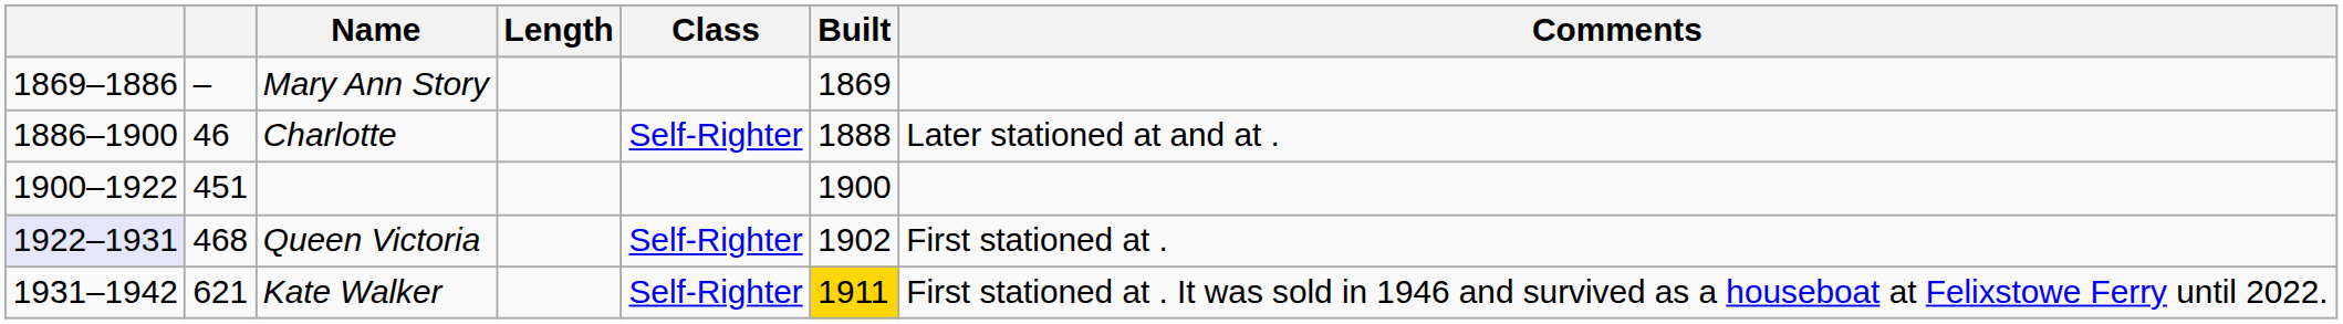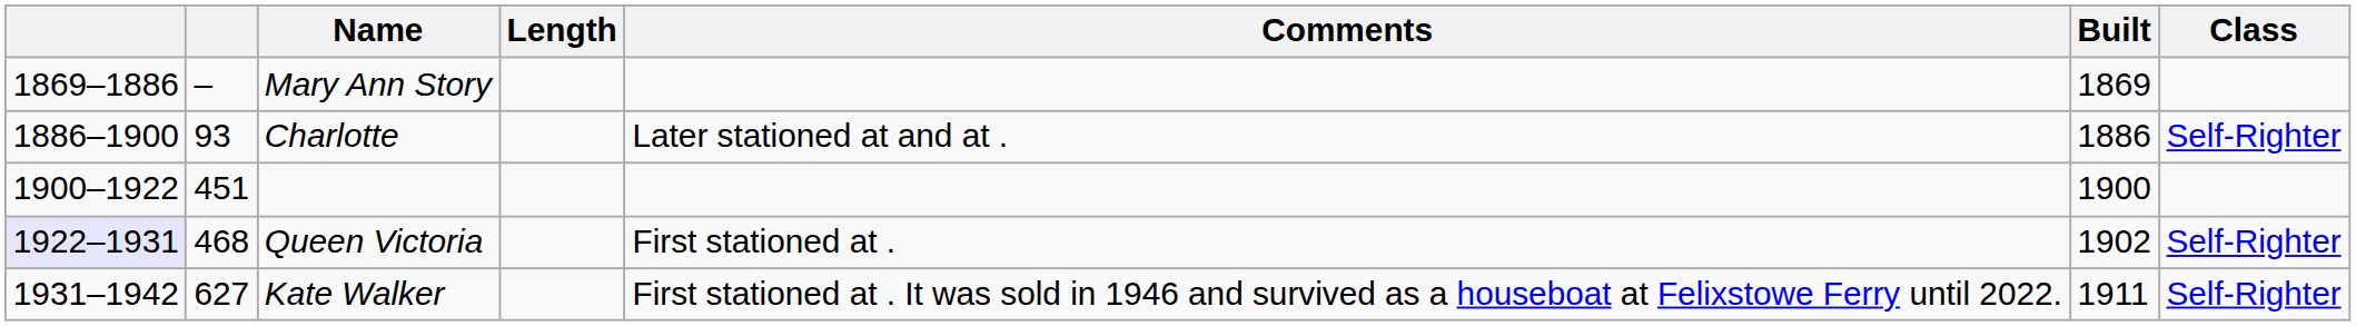columns swapped: Class <-> Comments
Charlotte | column 2: 46 -> 93
Charlotte | Built: 1888 -> 1886
Kate Walker | column 2: 621 -> 627
Kate Walker | Built: gold background -> no background
